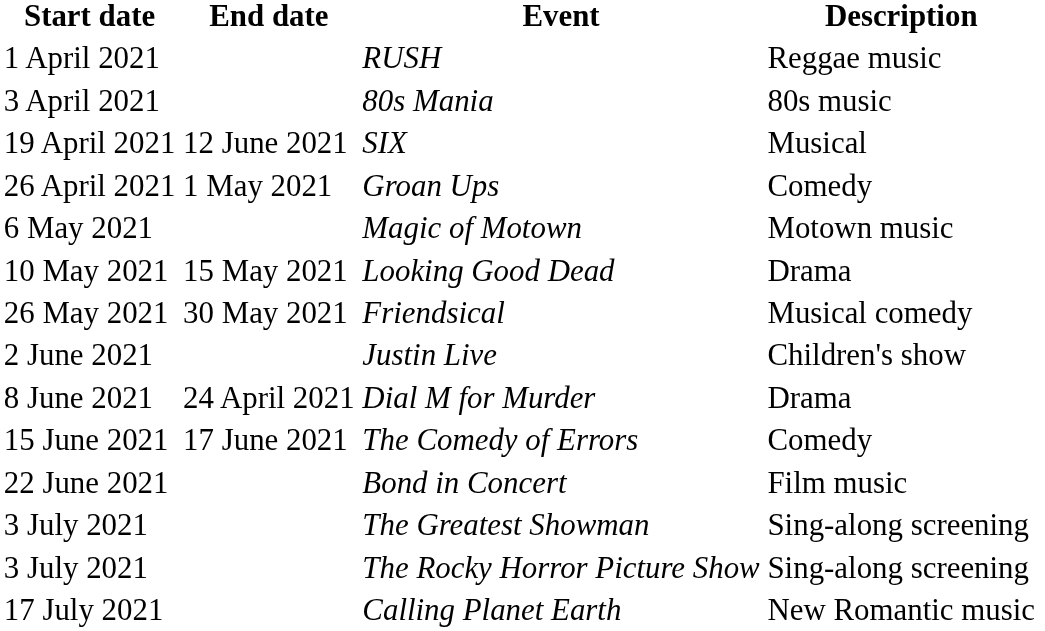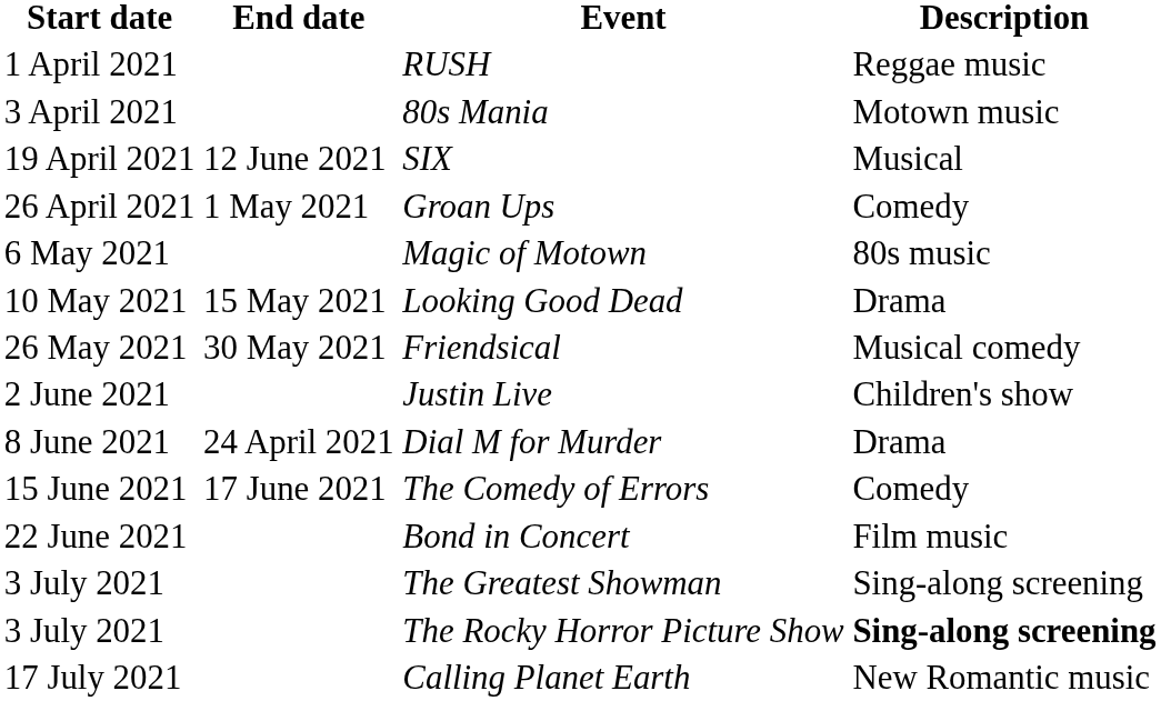80s Mania | Description: 80s music -> Motown music
Magic of Motown | Description: Motown music -> 80s music
The Rocky Horror Picture Show | Description: normal -> bold
